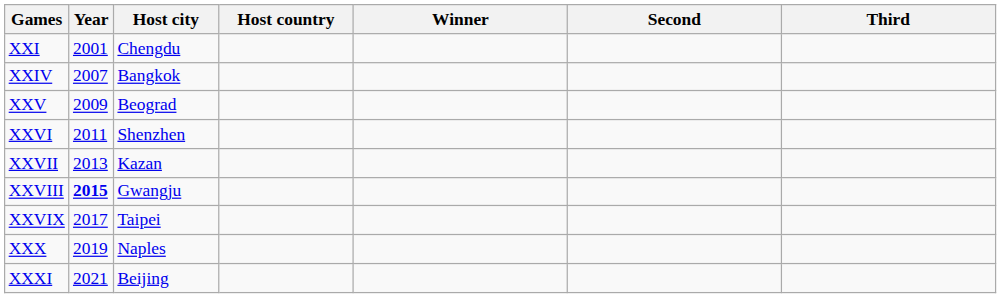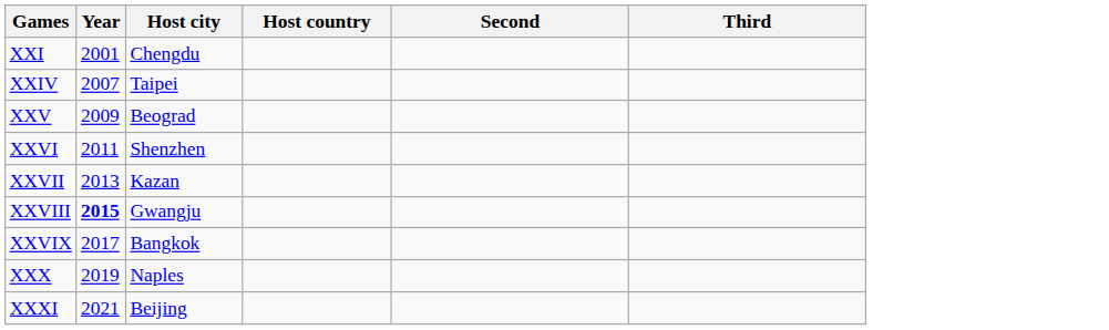- column: Winner
XXIV | Host city: Bangkok -> Taipei
XXVIX | Host city: Taipei -> Bangkok
